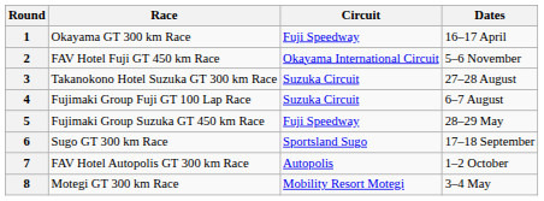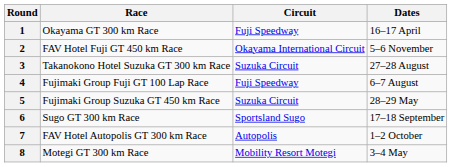4 | Circuit: Suzuka Circuit -> Fuji Speedway
5 | Circuit: Fuji Speedway -> Suzuka Circuit
